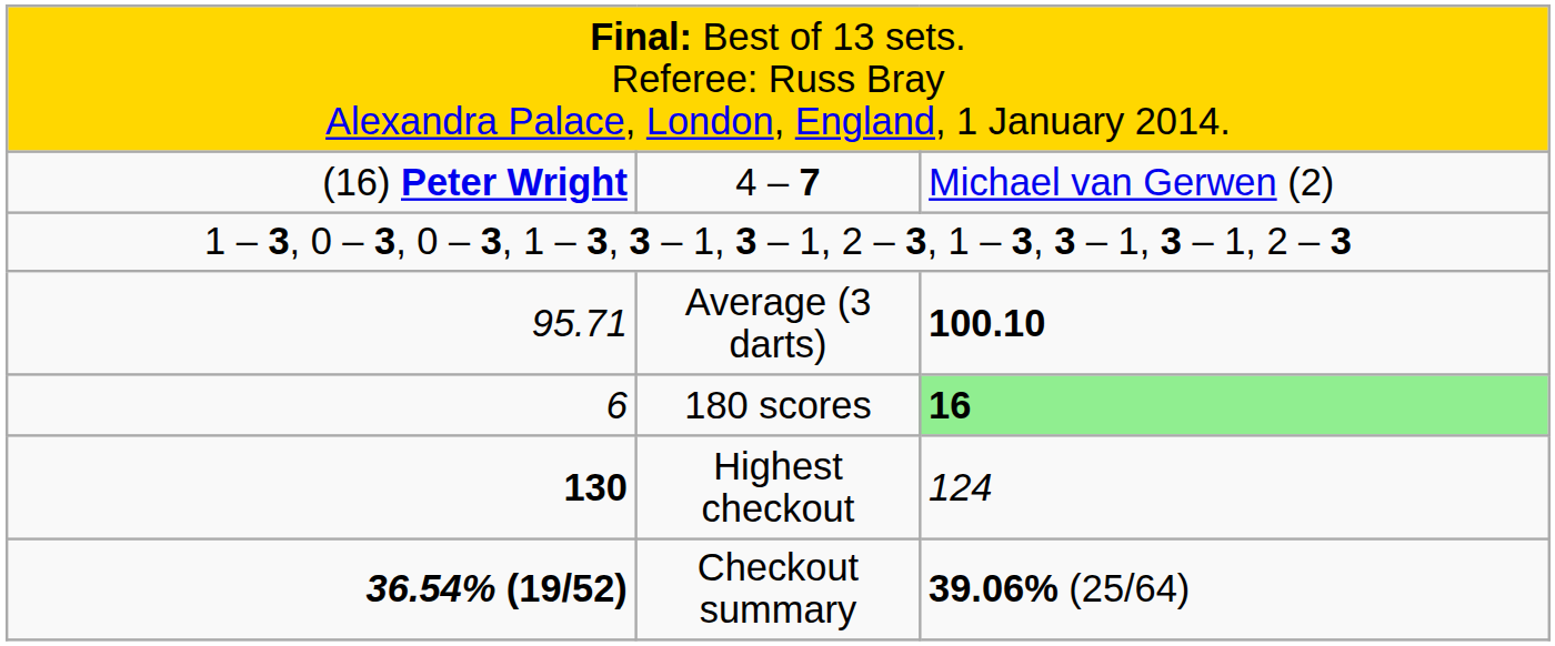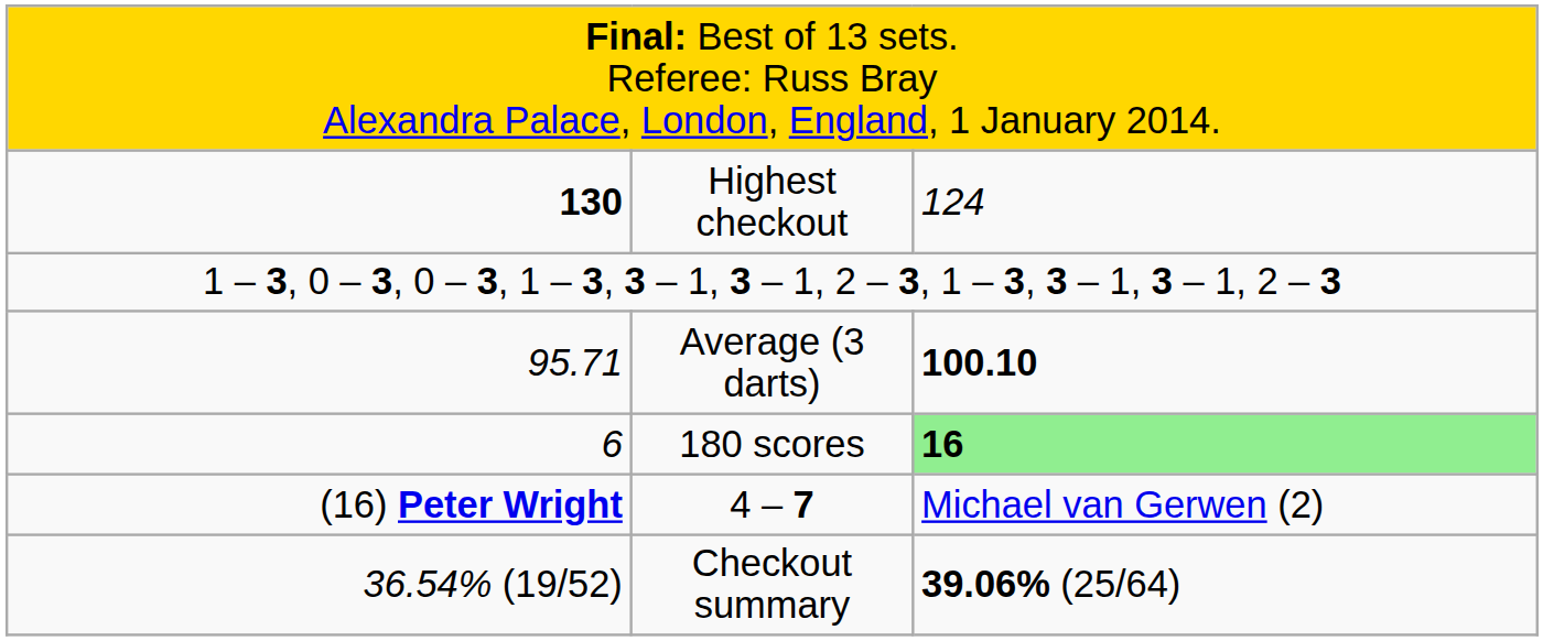rows swapped: 4 – 7 <-> Highest checkout
Checkout summary | column 1: bold -> normal
